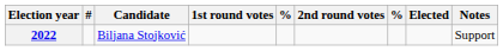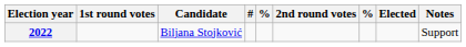columns swapped: # <-> 1st round votes
